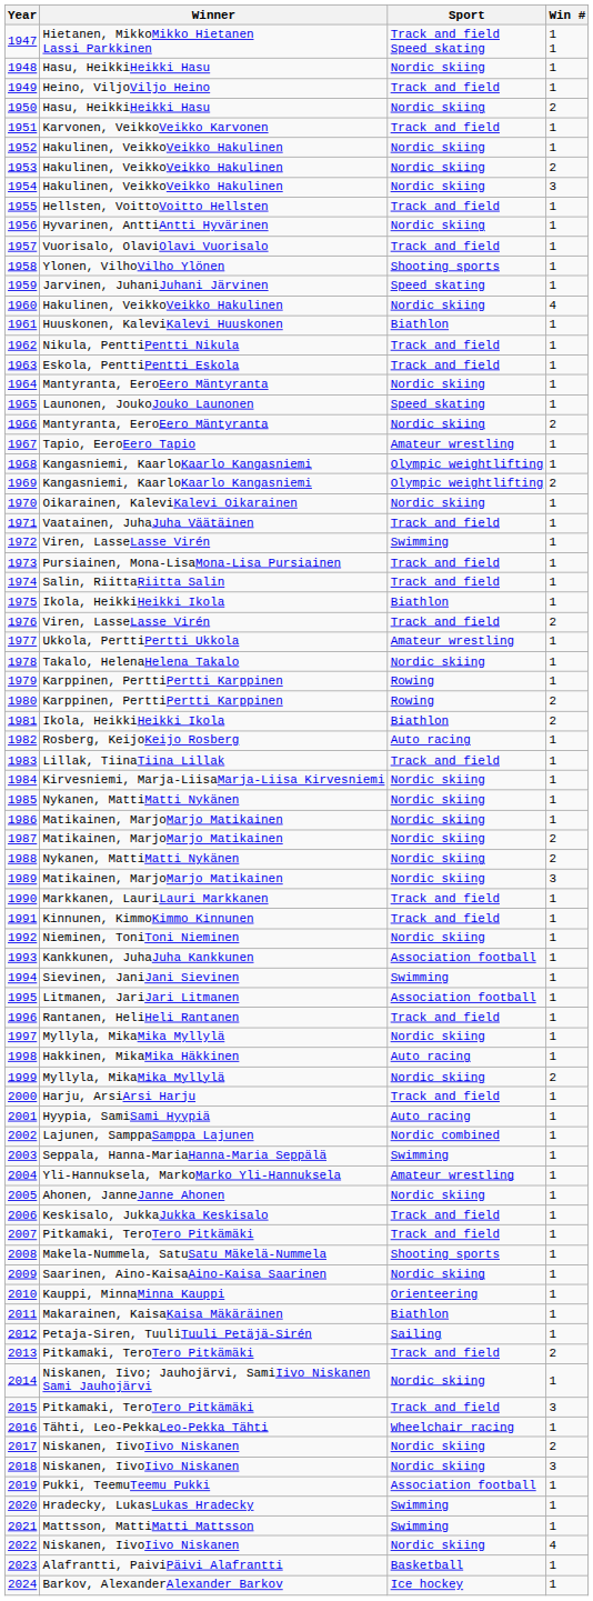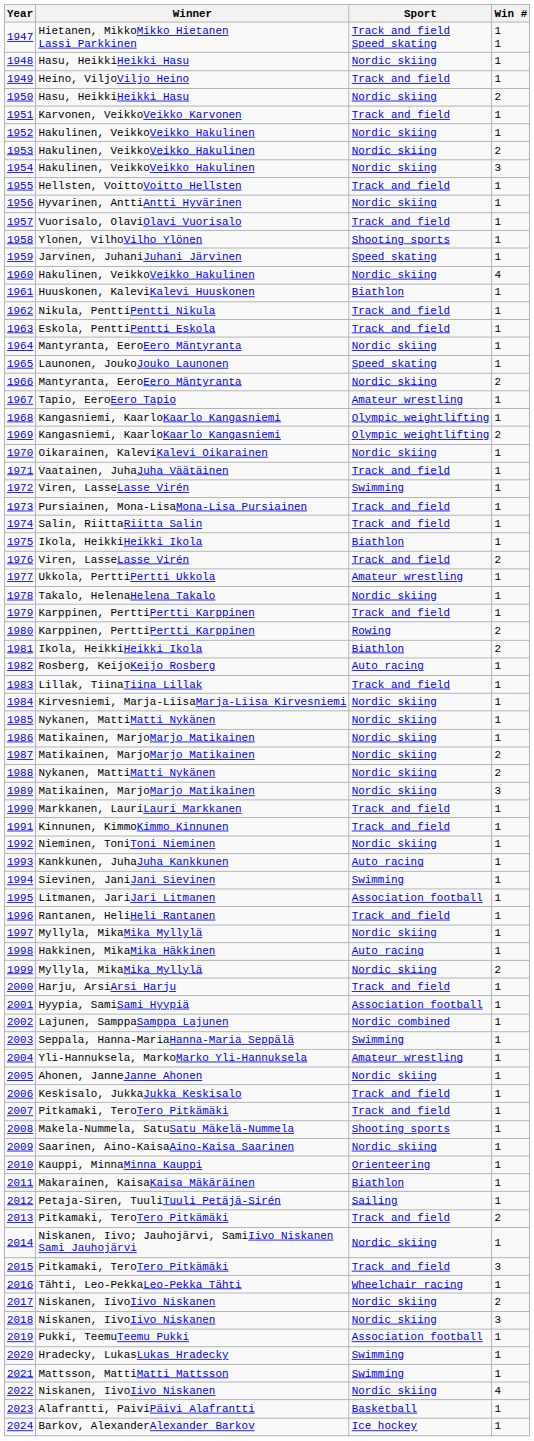1979 | Sport: Rowing -> Track and field
1993 | Sport: Association football -> Auto racing
2001 | Sport: Auto racing -> Association football
